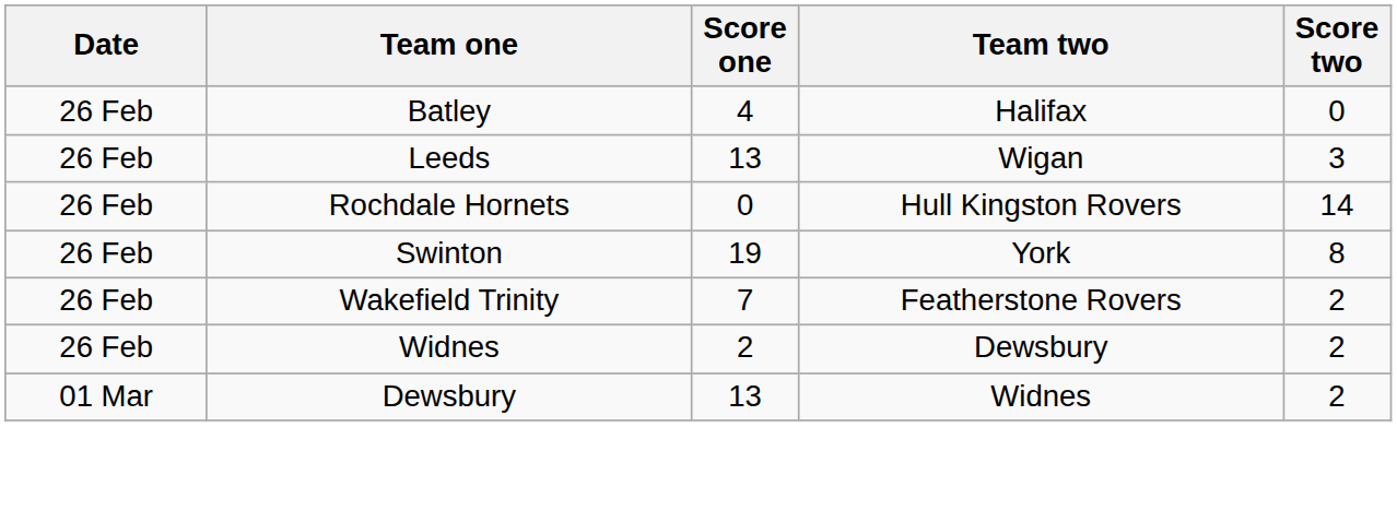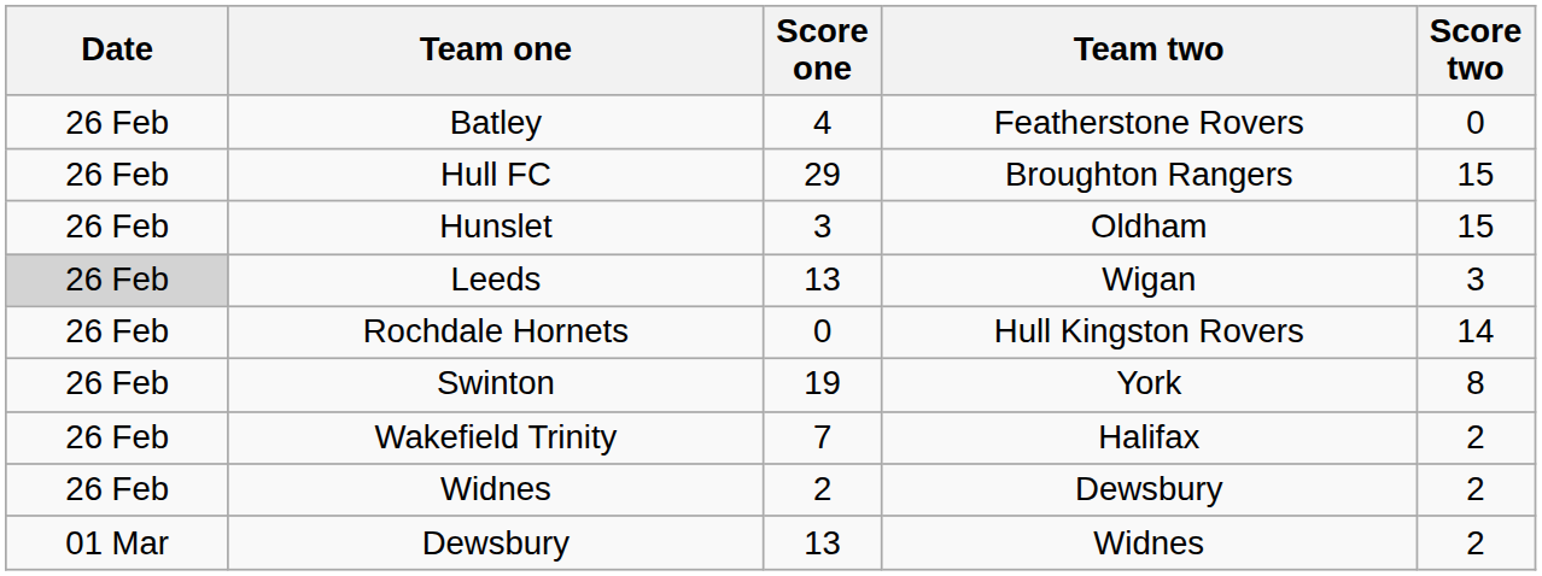Batley | Team two: Halifax -> Featherstone Rovers
+ row: 26 Feb | Hull FC | 29 | Broughton Rangers | 15
+ row: 26 Feb | Hunslet | 3 | Oldham | 15
Leeds | Date: no background -> lightgrey background
Wakefield Trinity | Team two: Featherstone Rovers -> Halifax
